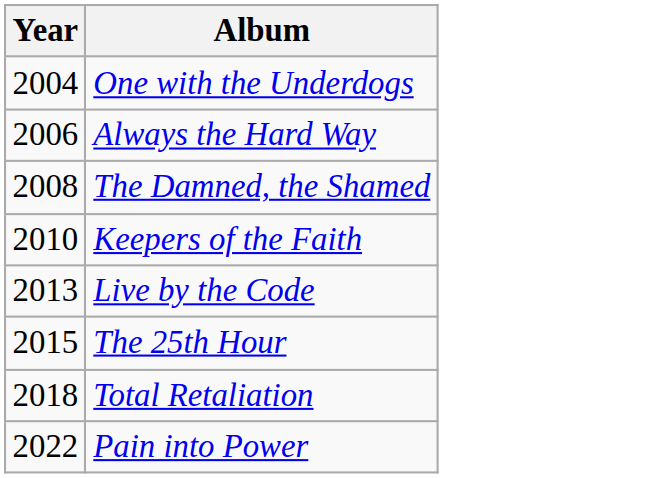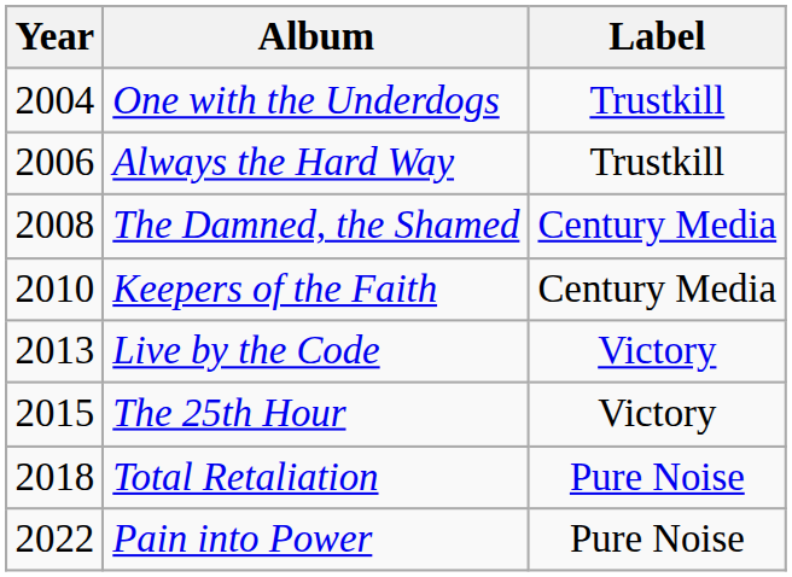+ column: Label | Trustkill | Trustkill | Century Media | Century Media | Victory | Victory | Pure Noise | Pure Noise
